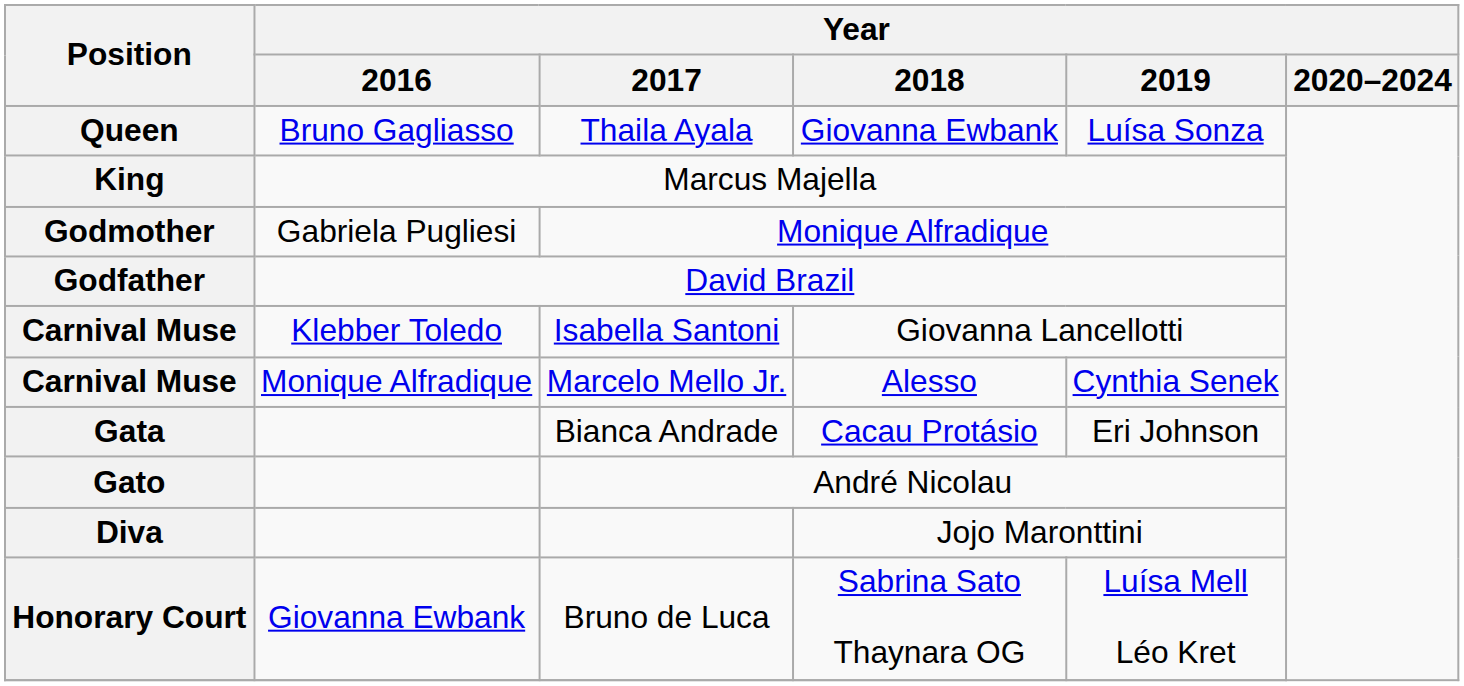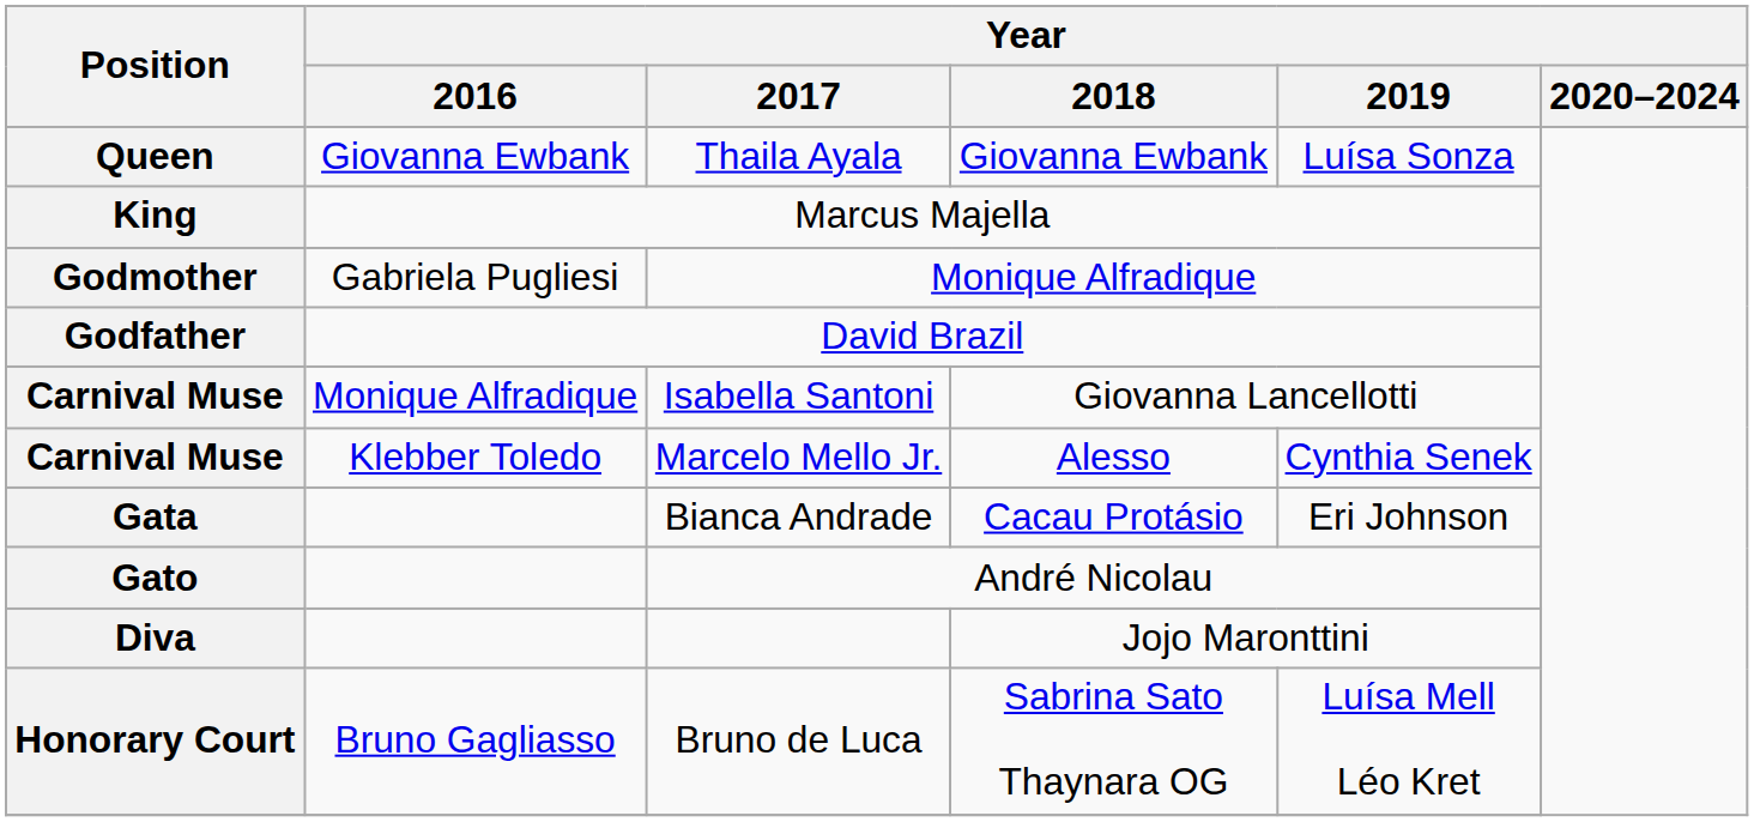Queen | Year / 2016: Bruno Gagliasso -> Giovanna Ewbank
Carnival Muse / Isabella Santoni | Year / 2016: Klebber Toledo -> Monique Alfradique
Carnival Muse / Marcelo Mello Jr. | Year / 2016: Monique Alfradique -> Klebber Toledo
Honorary Court | Year / 2016: Giovanna Ewbank -> Bruno Gagliasso
